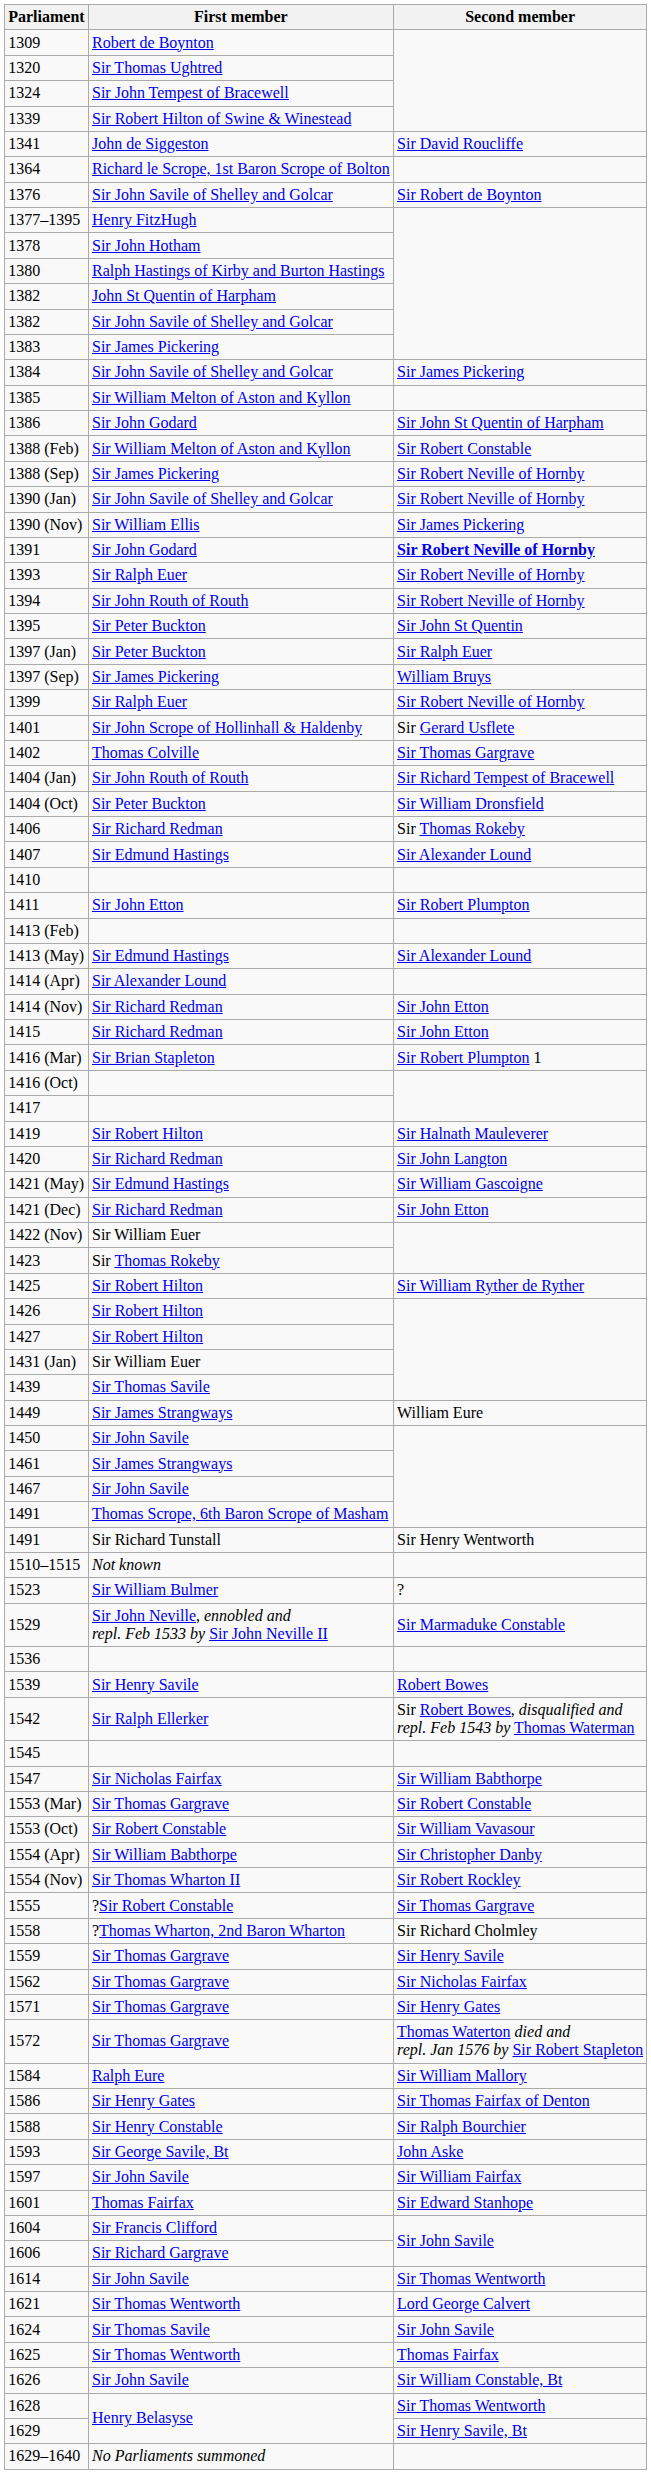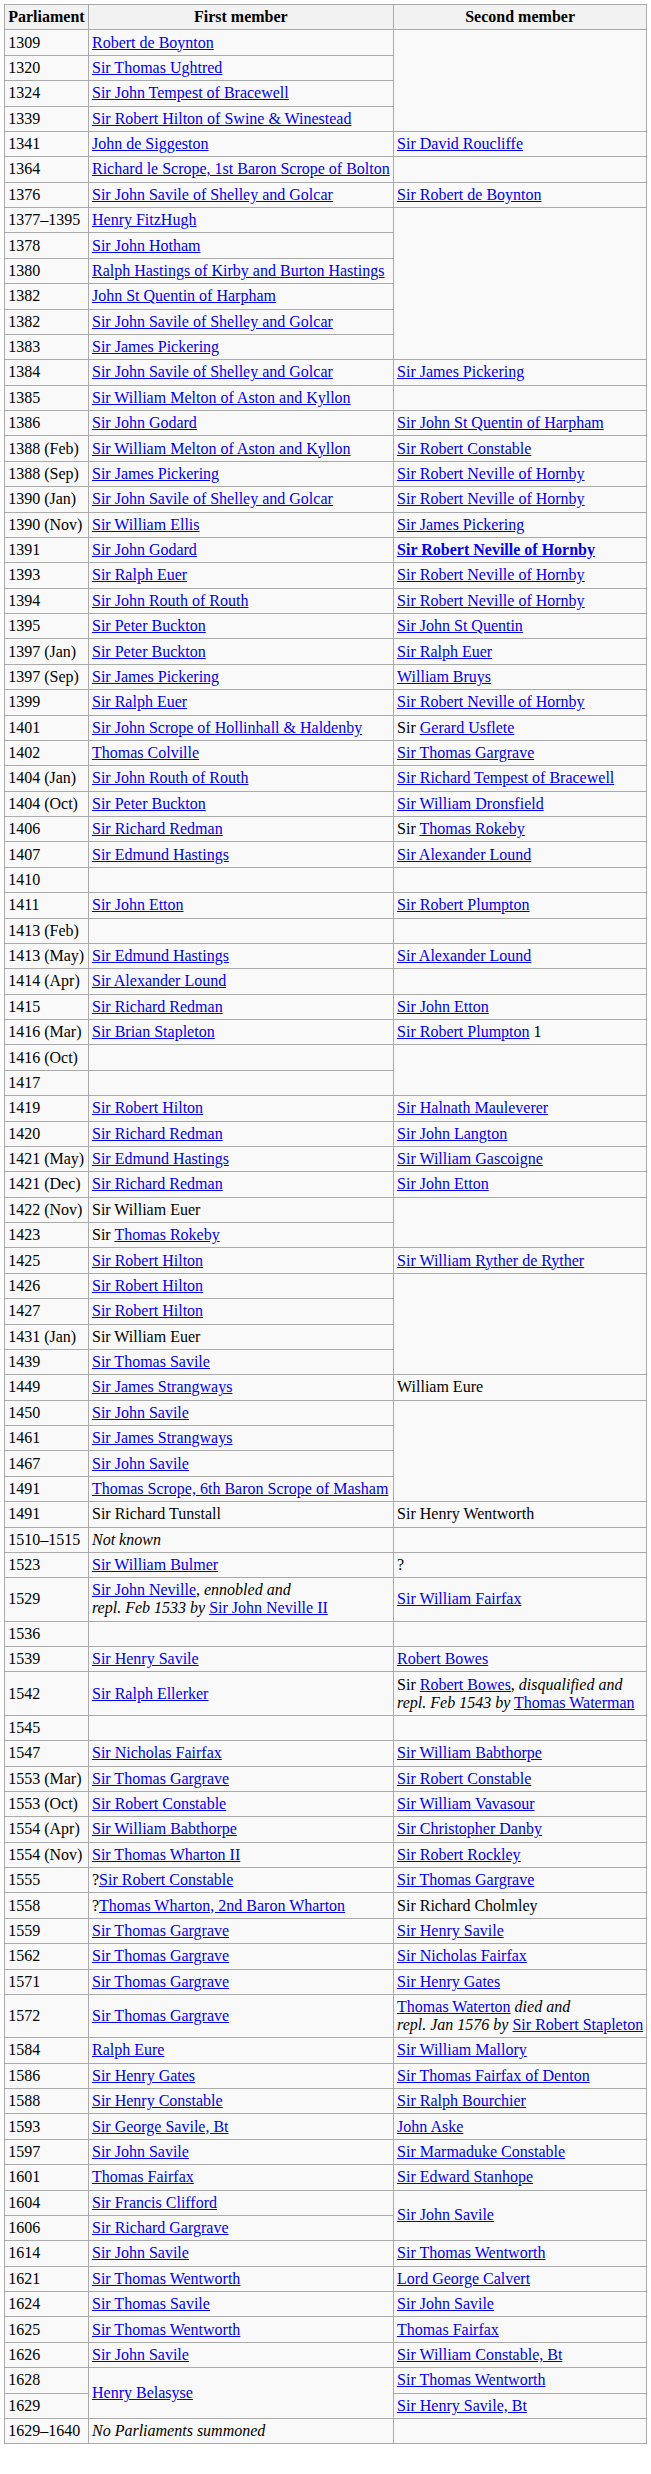- row: 1414 (Nov) | Sir Richard Redman | Sir John Etton
1529 | Second member: Sir Marmaduke Constable -> Sir William Fairfax
1597 | Second member: Sir William Fairfax -> Sir Marmaduke Constable
